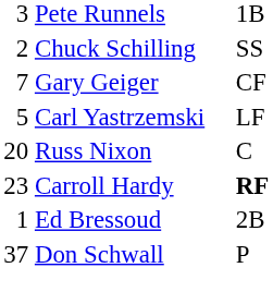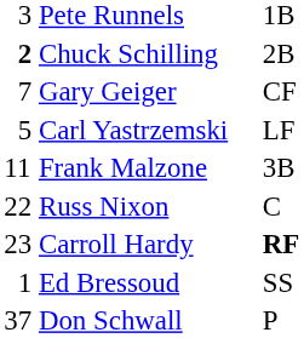Chuck Schilling | column 1: normal -> bold
Chuck Schilling | column 3: SS -> 2B
+ row: 11 | Frank Malzone | 3B
Russ Nixon | column 1: 20 -> 22
Ed Bressoud | column 3: 2B -> SS
